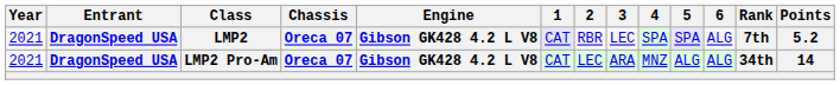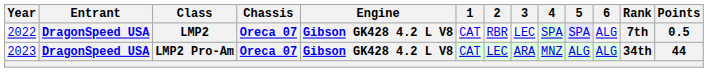LMP2 | Year: 2021 -> 2022
LMP2 | 1: lavender background -> no background
LMP2 | Points: 5.2 -> 0.5
LMP2 Pro-Am | Year: 2021 -> 2023
LMP2 Pro-Am | Points: 14 -> 44
